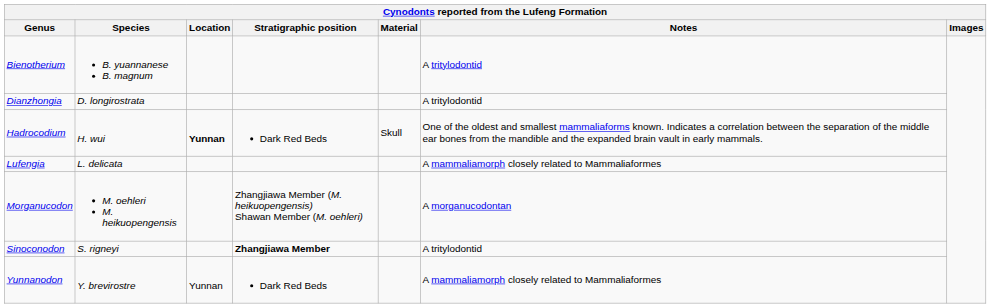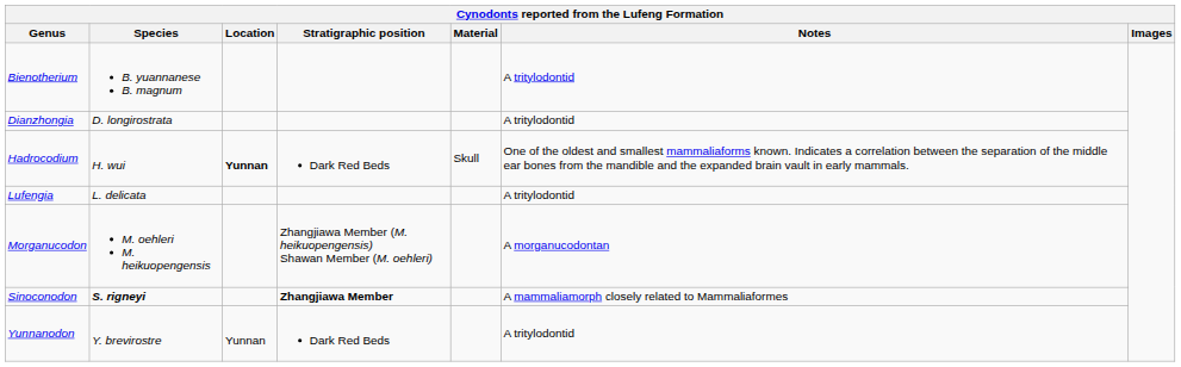Lufengia | Notes: A mammaliamorph closely related to Mammaliaformes -> A tritylodontid
Sinoconodon | Species: normal -> bold
Sinoconodon | Notes: A tritylodontid -> A mammaliamorph closely related to Mammaliaformes
Yunnanodon | Notes: A mammaliamorph closely related to Mammaliaformes -> A tritylodontid
